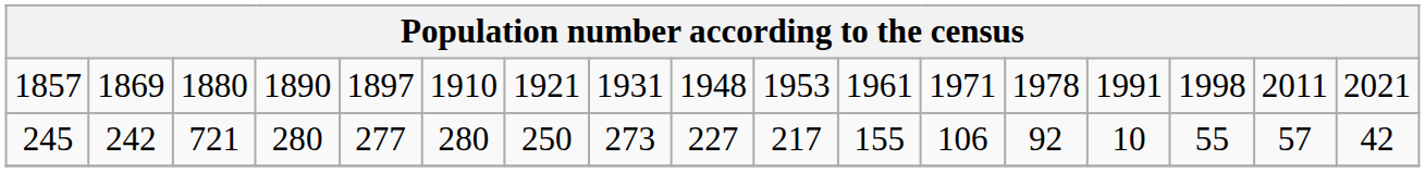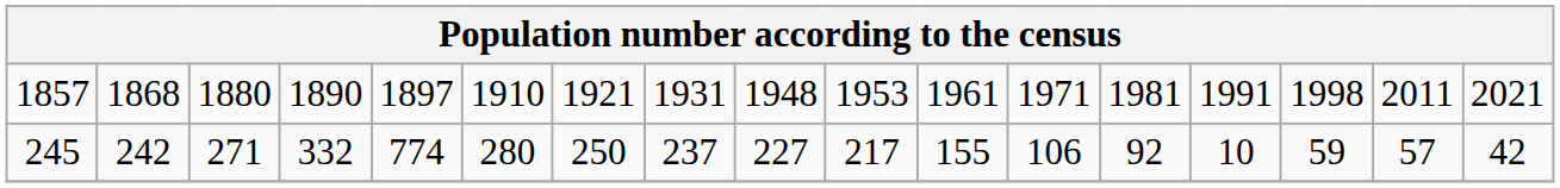1857 | column 2: 1869 -> 1868
1857 | column 13: 1978 -> 1981
245 | column 3: 721 -> 271
245 | column 4: 280 -> 332
245 | column 5: 277 -> 774
245 | column 8: 273 -> 237
245 | column 15: 55 -> 59
